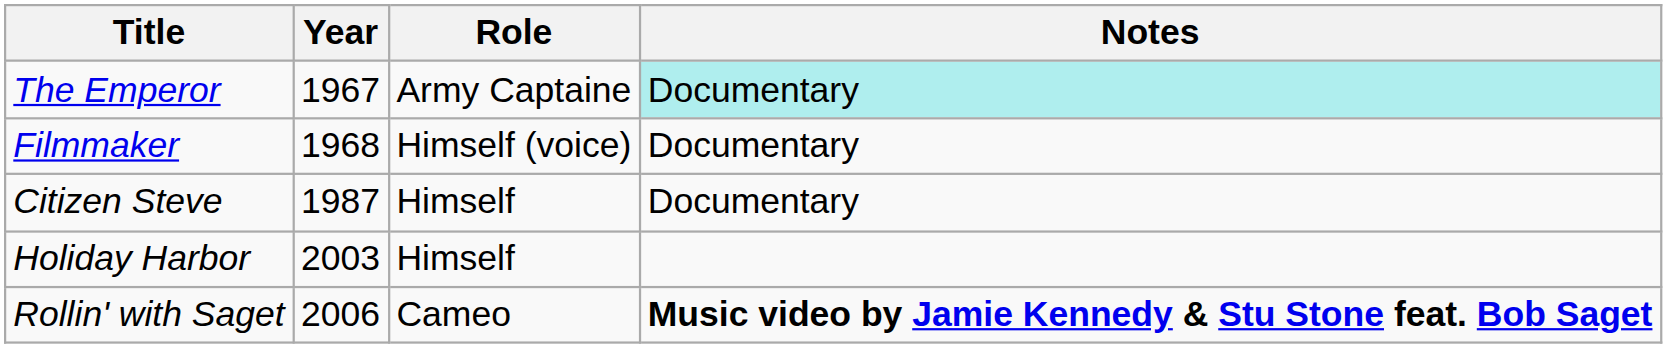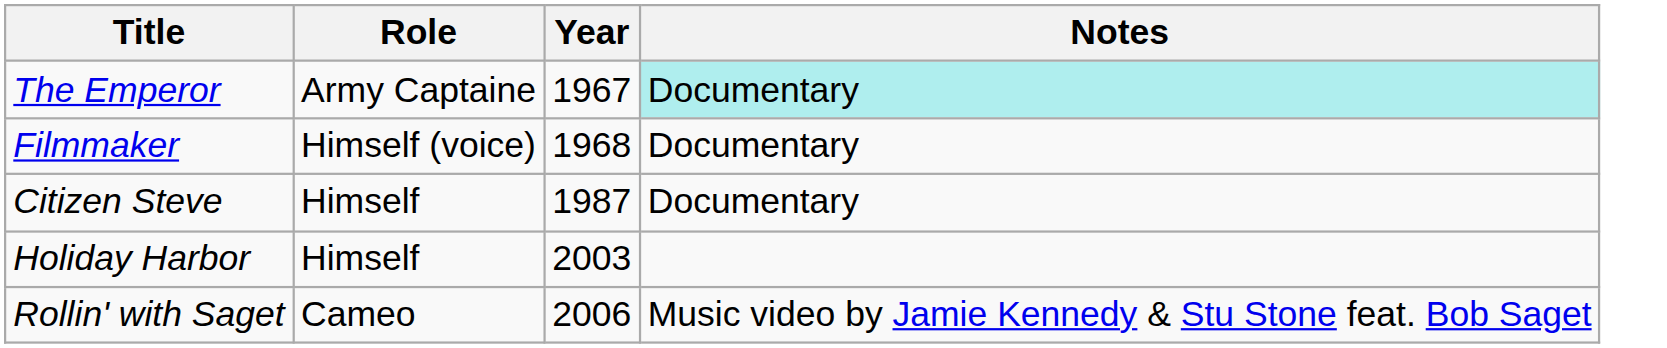columns swapped: Year <-> Role
Rollin' with Saget | Notes: bold -> normal
